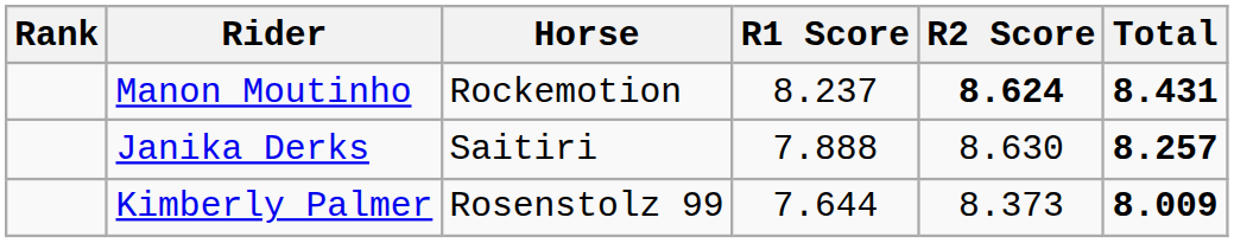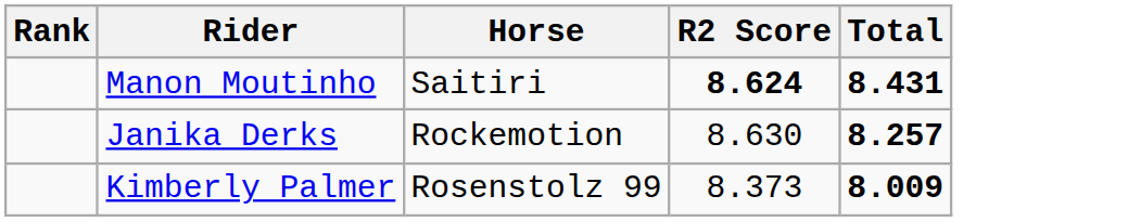- column: R1 Score | 8.237 | 7.888 | 7.644
Manon Moutinho | Horse: Rockemotion -> Saitiri
Janika Derks | Horse: Saitiri -> Rockemotion
